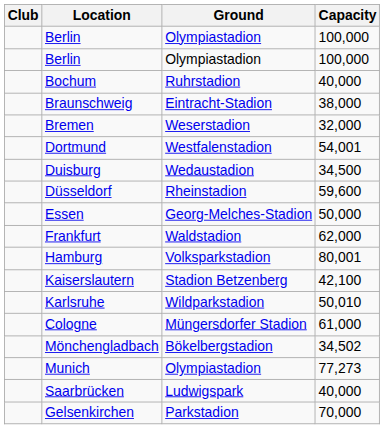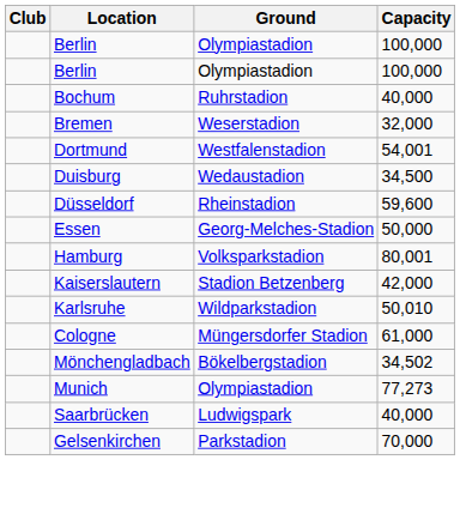- row: Braunschweig | Eintracht-Stadion | 38,000
- row: Frankfurt | Waldstadion | 62,000
Kaiserslautern | Capacity: 42,100 -> 42,000
